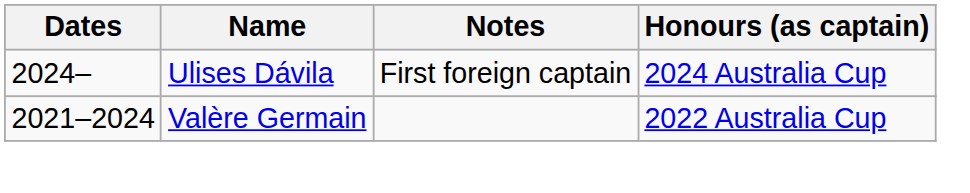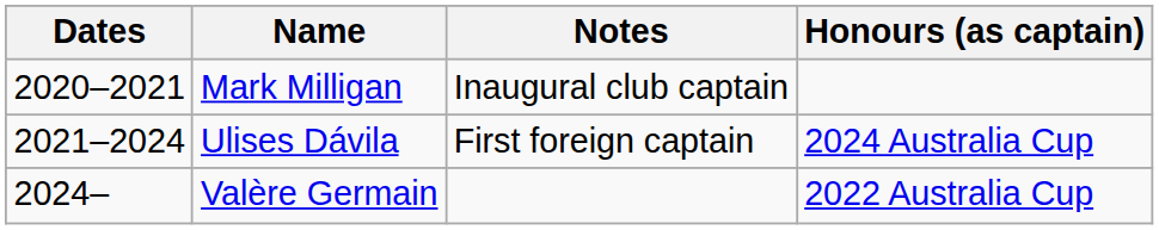+ row: 2020–2021 | Mark Milligan | Inaugural club captain
Ulises Dávila | Dates: 2024– -> 2021–2024
Valère Germain | Dates: 2021–2024 -> 2024–
